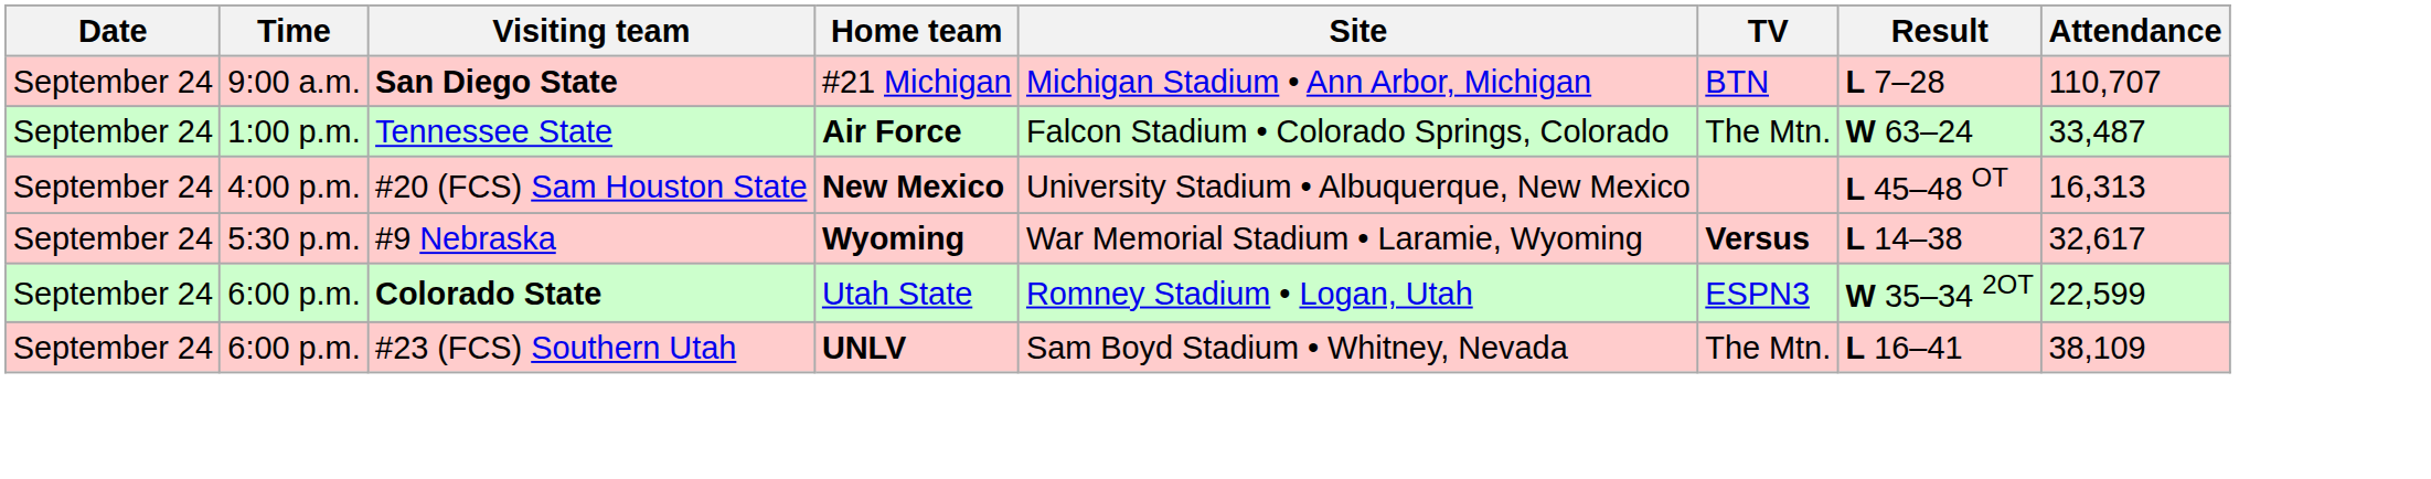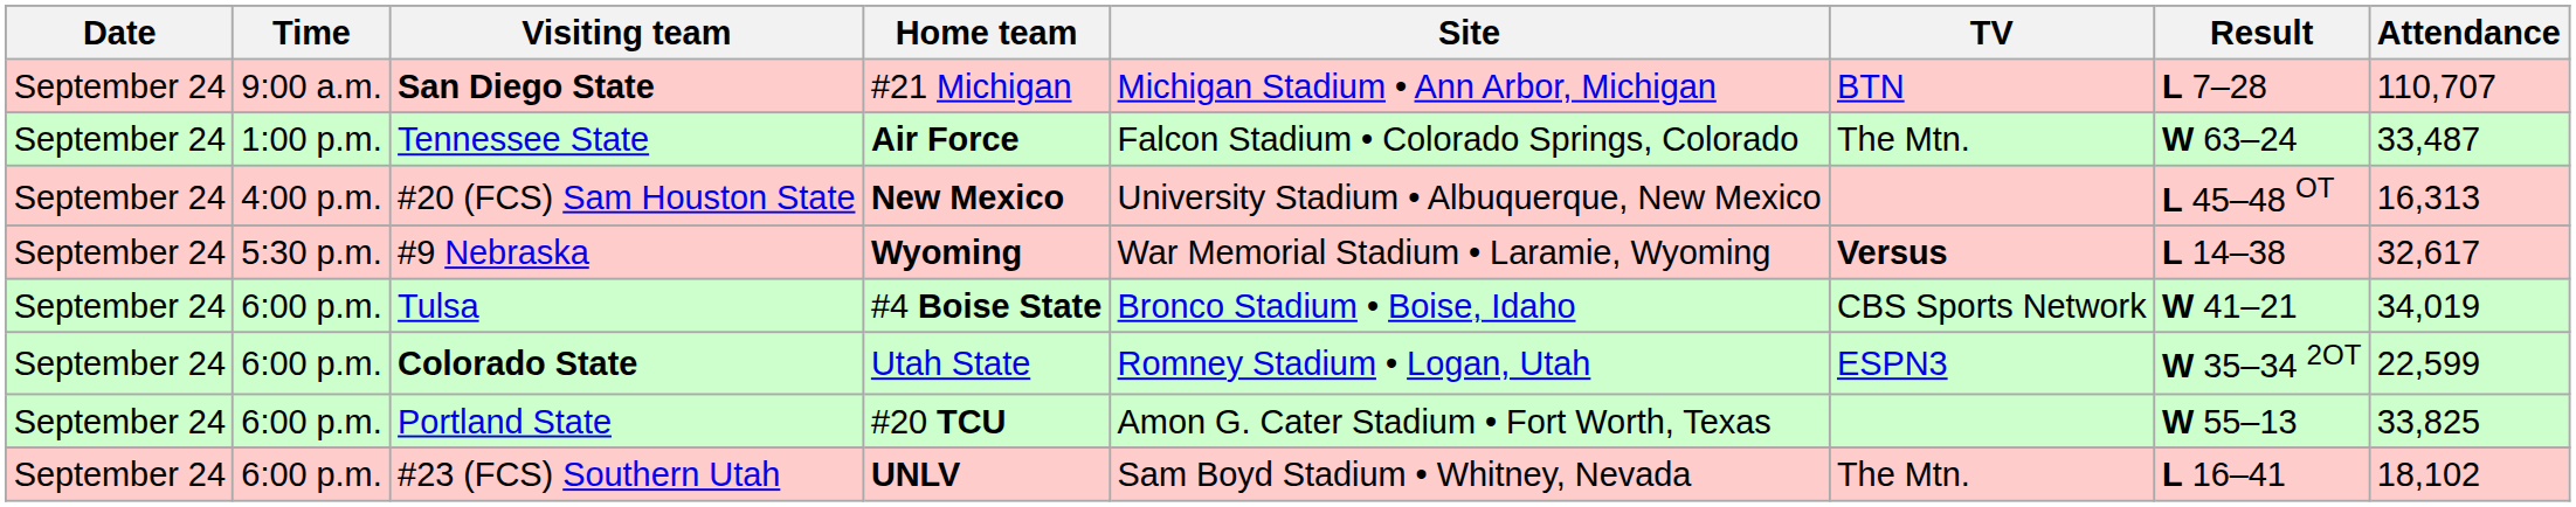+ row: September 24 | 6:00 p.m. | Tulsa | #4 Boise State | Bronco Stadium • Boise, Idaho | CBS Sports Network | W 41–21 | 34,019
+ row: September 24 | 6:00 p.m. | Portland State | #20 TCU | Amon G. Cater Stadium • Fort Worth, Texas | W 55–13 | 33,825
#23 (FCS) Southern Utah | Attendance: 38,109 -> 18,102
